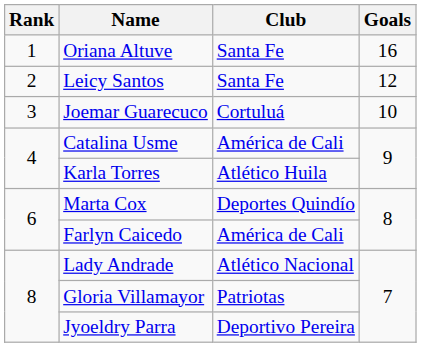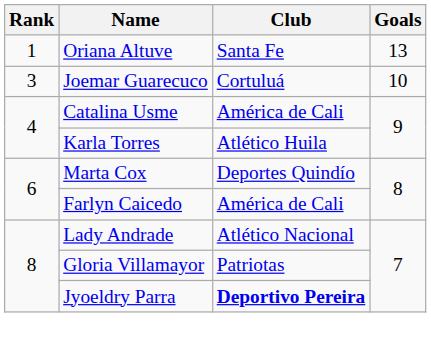Oriana Altuve | Goals: 16 -> 13
- row: 2 | Leicy Santos | Santa Fe | 12
Jyoeldry Parra | Club: normal -> bold
